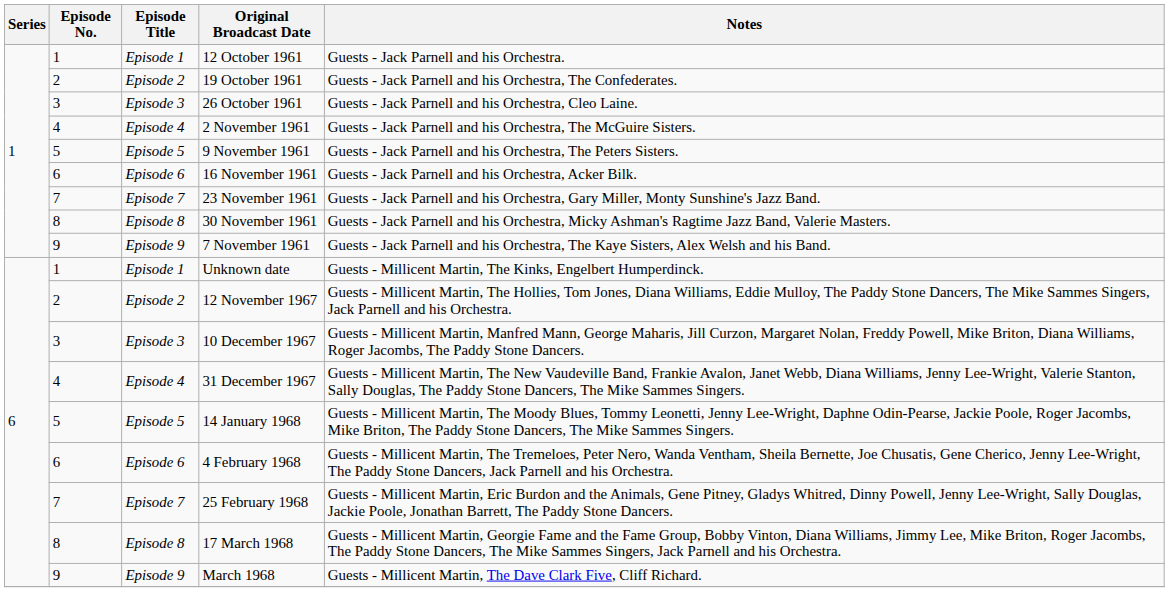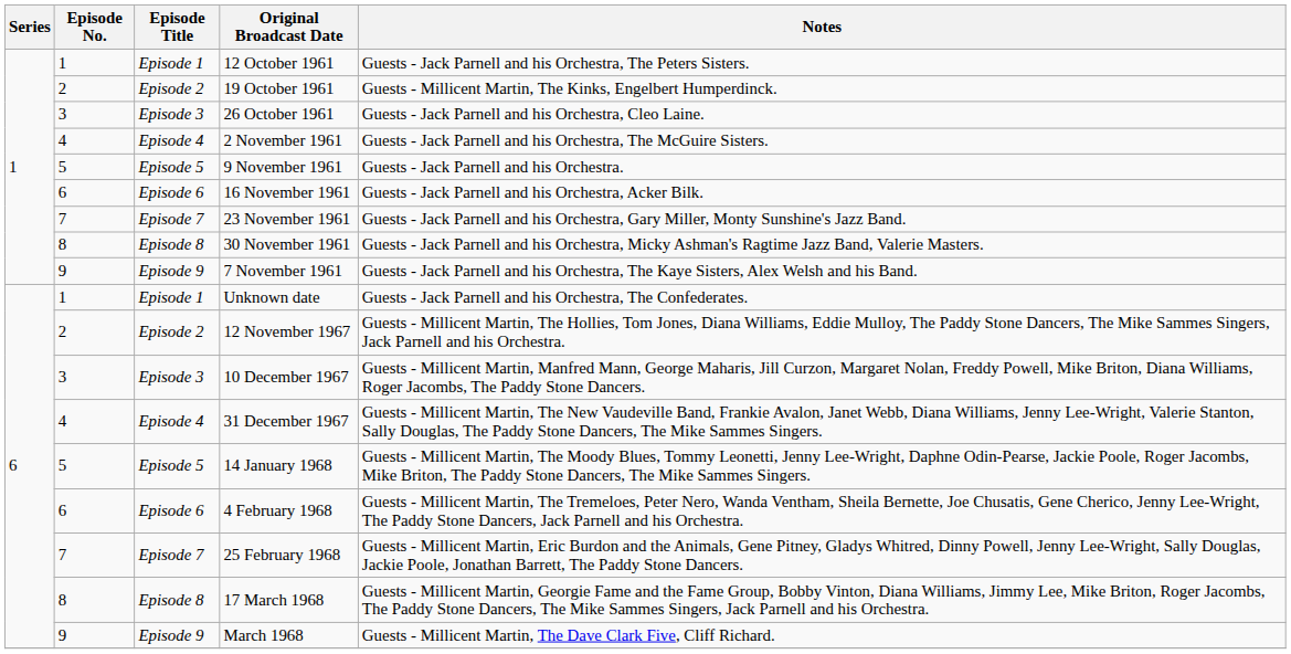12 October 1961 | Notes: Guests - Jack Parnell and his Orchestra. -> Guests - Jack Parnell and his Orchestra, The Peters Sisters.
19 October 1961 | Notes: Guests - Jack Parnell and his Orchestra, The Confederates. -> Guests - Millicent Martin, The Kinks, Engelbert Humperdinck.
9 November 1961 | Notes: Guests - Jack Parnell and his Orchestra, The Peters Sisters. -> Guests - Jack Parnell and his Orchestra.
Unknown date | Notes: Guests - Millicent Martin, The Kinks, Engelbert Humperdinck. -> Guests - Jack Parnell and his Orchestra, The Confederates.
